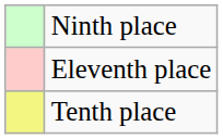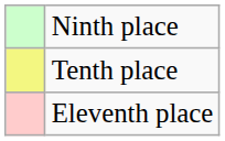rows swapped: Tenth place <-> Eleventh place
